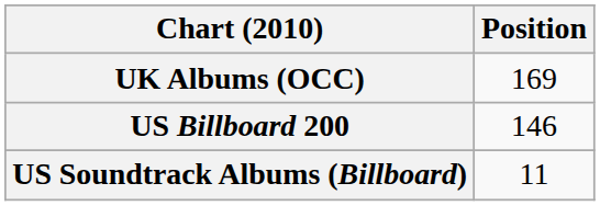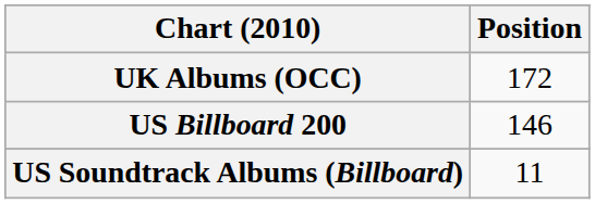UK Albums (OCC) | Position: 169 -> 172
